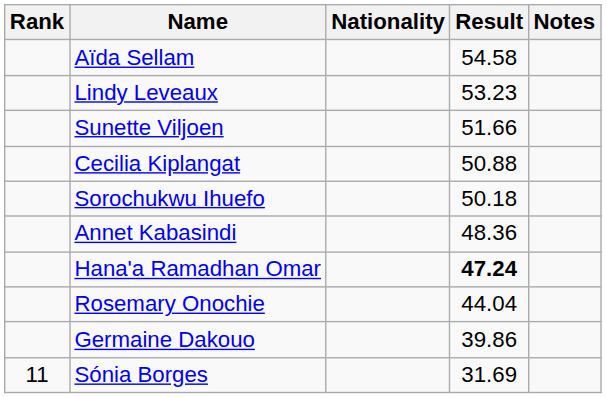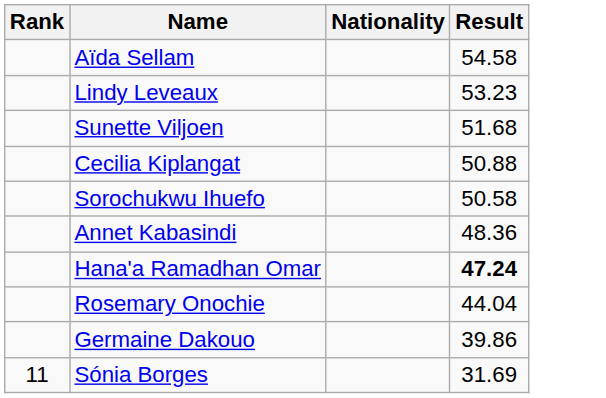- column: Notes
Sunette Viljoen | Result: 51.66 -> 51.68
Sorochukwu Ihuefo | Result: 50.18 -> 50.58
